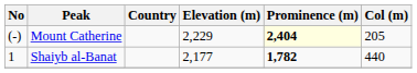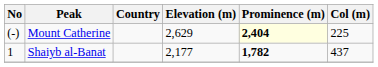Mount Catherine | Elevation (m): 2,229 -> 2,629
Mount Catherine | Col (m): 205 -> 225
Shaiyb al-Banat | Col (m): 440 -> 437
